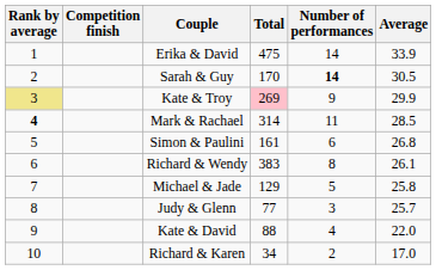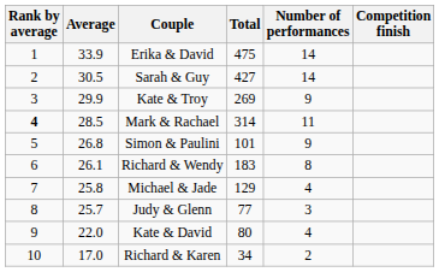columns swapped: Competition finish <-> Average
Sarah & Guy | Total: 170 -> 427
Sarah & Guy | Number of performances: bold -> normal
Kate & Troy | Rank by average: khaki background -> no background
Kate & Troy | Total: pink background -> no background
Simon & Paulini | Total: 161 -> 101
Simon & Paulini | Number of performances: 6 -> 9
Richard & Wendy | Total: 383 -> 183
Michael & Jade | Number of performances: 5 -> 4
Kate & David | Total: 88 -> 80
